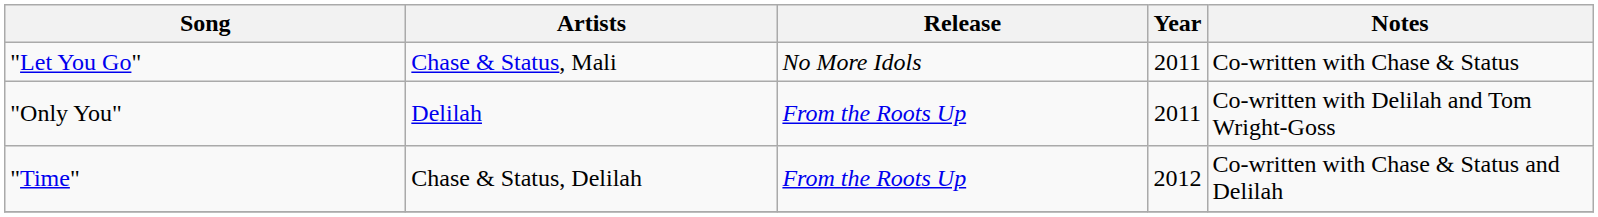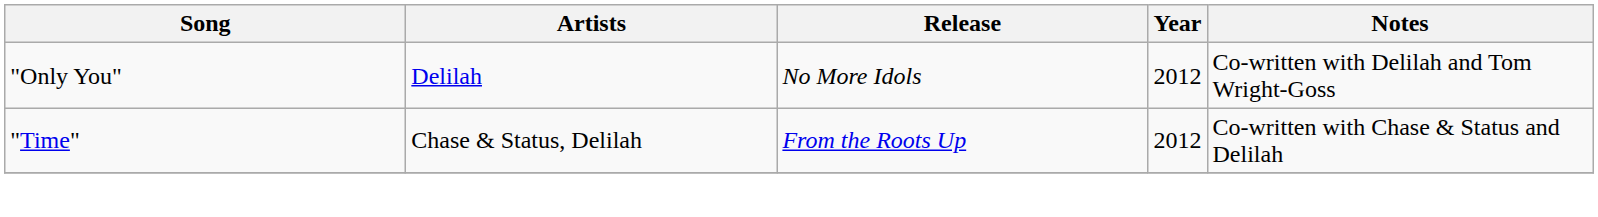- row: "Let You Go" | Chase & Status, Mali | No More Idols | 2011 | Co-written with Chase & Status
"Only You" | Release: From the Roots Up -> No More Idols
"Only You" | Year: 2011 -> 2012
